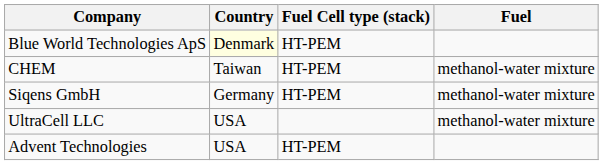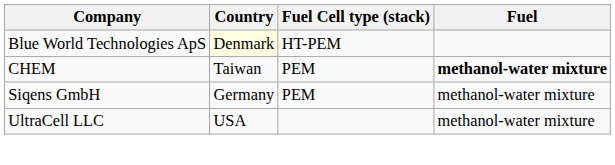CHEM | Fuel Cell type (stack): HT-PEM -> PEM
CHEM | Fuel: normal -> bold
Siqens GmbH | Fuel Cell type (stack): HT-PEM -> PEM
- row: Advent Technologies | USA | HT-PEM
